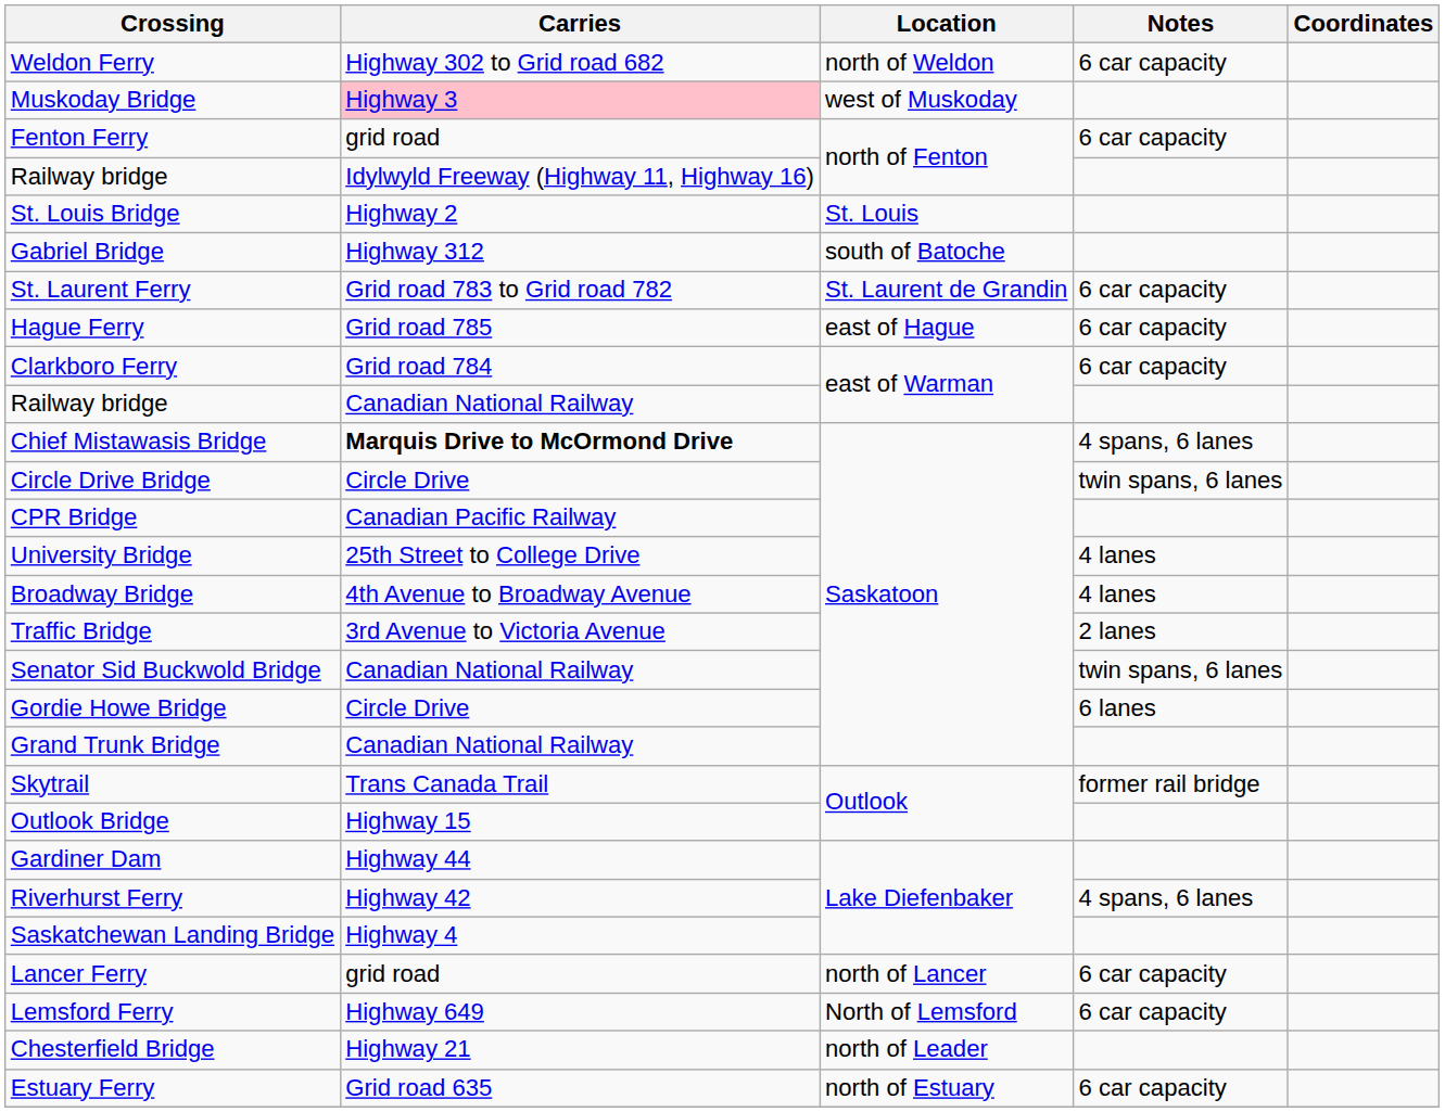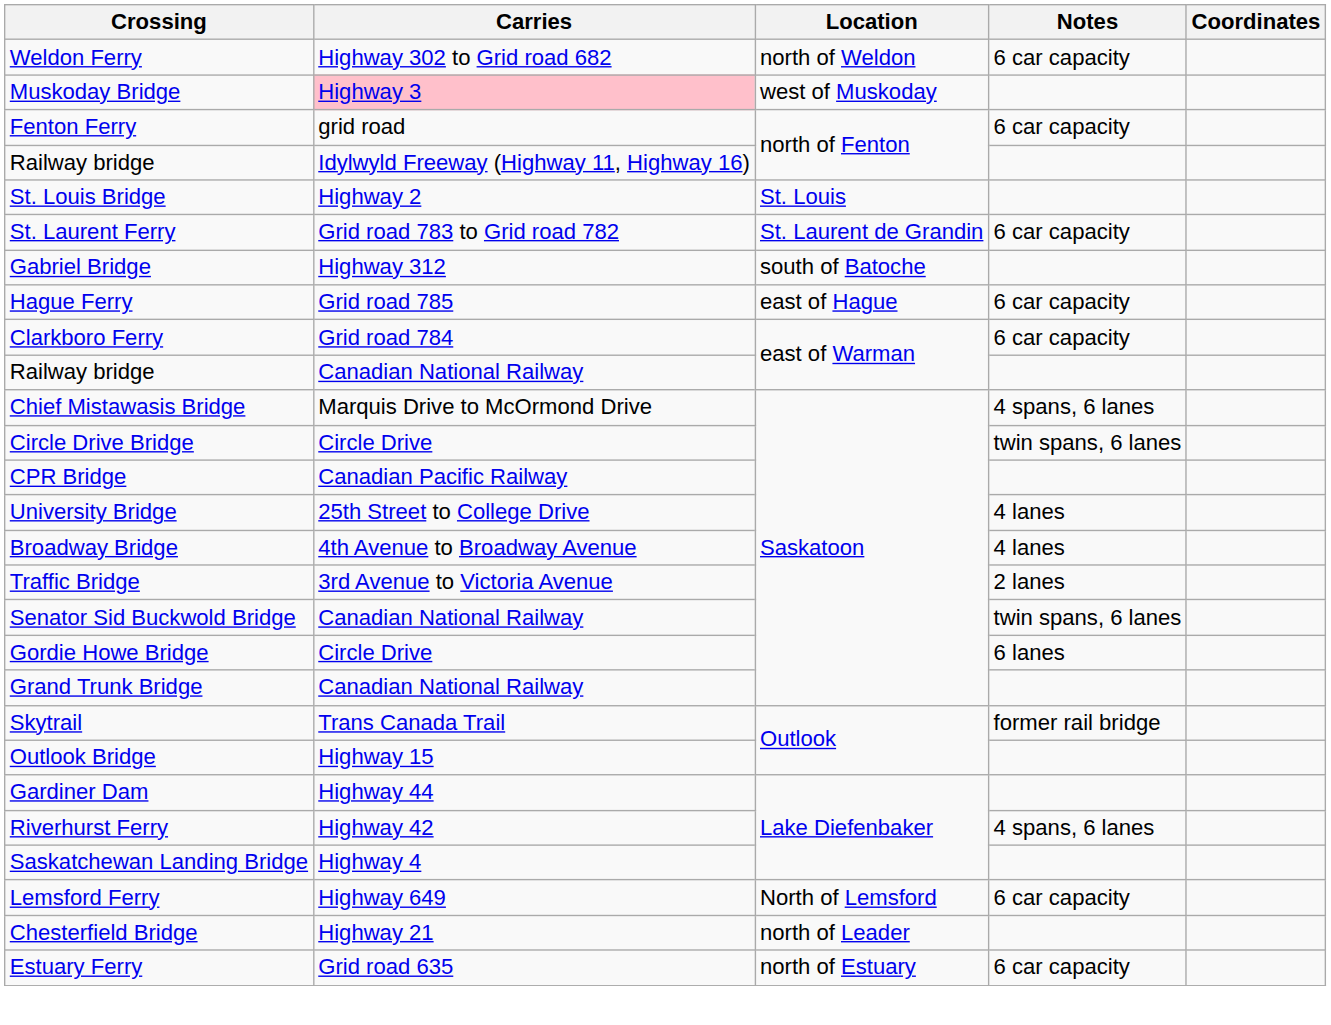rows swapped: St. Laurent Ferry <-> Gabriel Bridge
Chief Mistawasis Bridge | Carries: bold -> normal
- row: Lancer Ferry | grid road | north of Lancer | 6 car capacity
